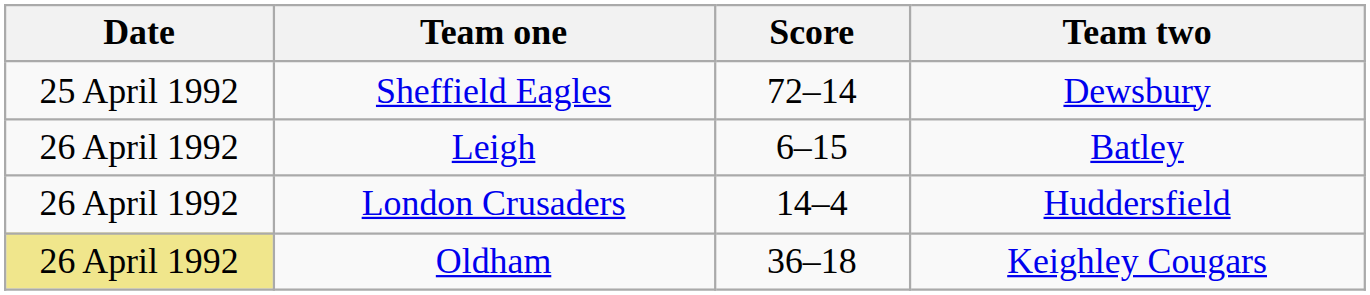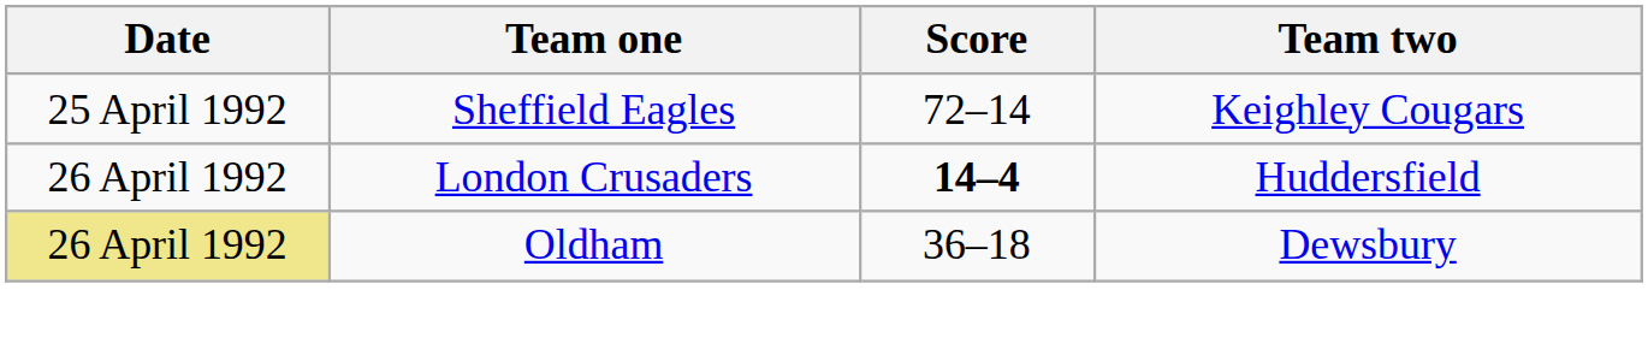Sheffield Eagles | Team two: Dewsbury -> Keighley Cougars
- row: 26 April 1992 | Leigh | 6–15 | Batley
London Crusaders | Score: normal -> bold
Oldham | Team two: Keighley Cougars -> Dewsbury
